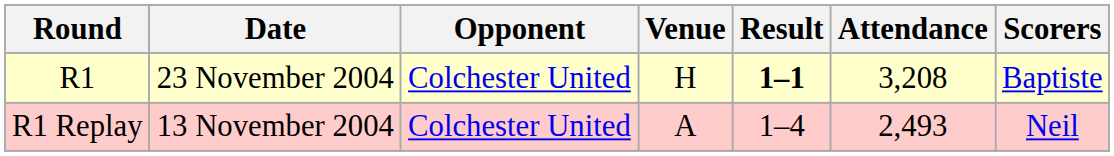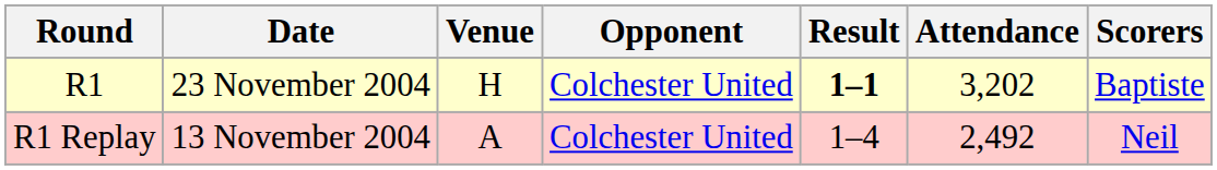columns swapped: Opponent <-> Venue
R1 | Attendance: 3,208 -> 3,202
R1 Replay | Attendance: 2,493 -> 2,492
